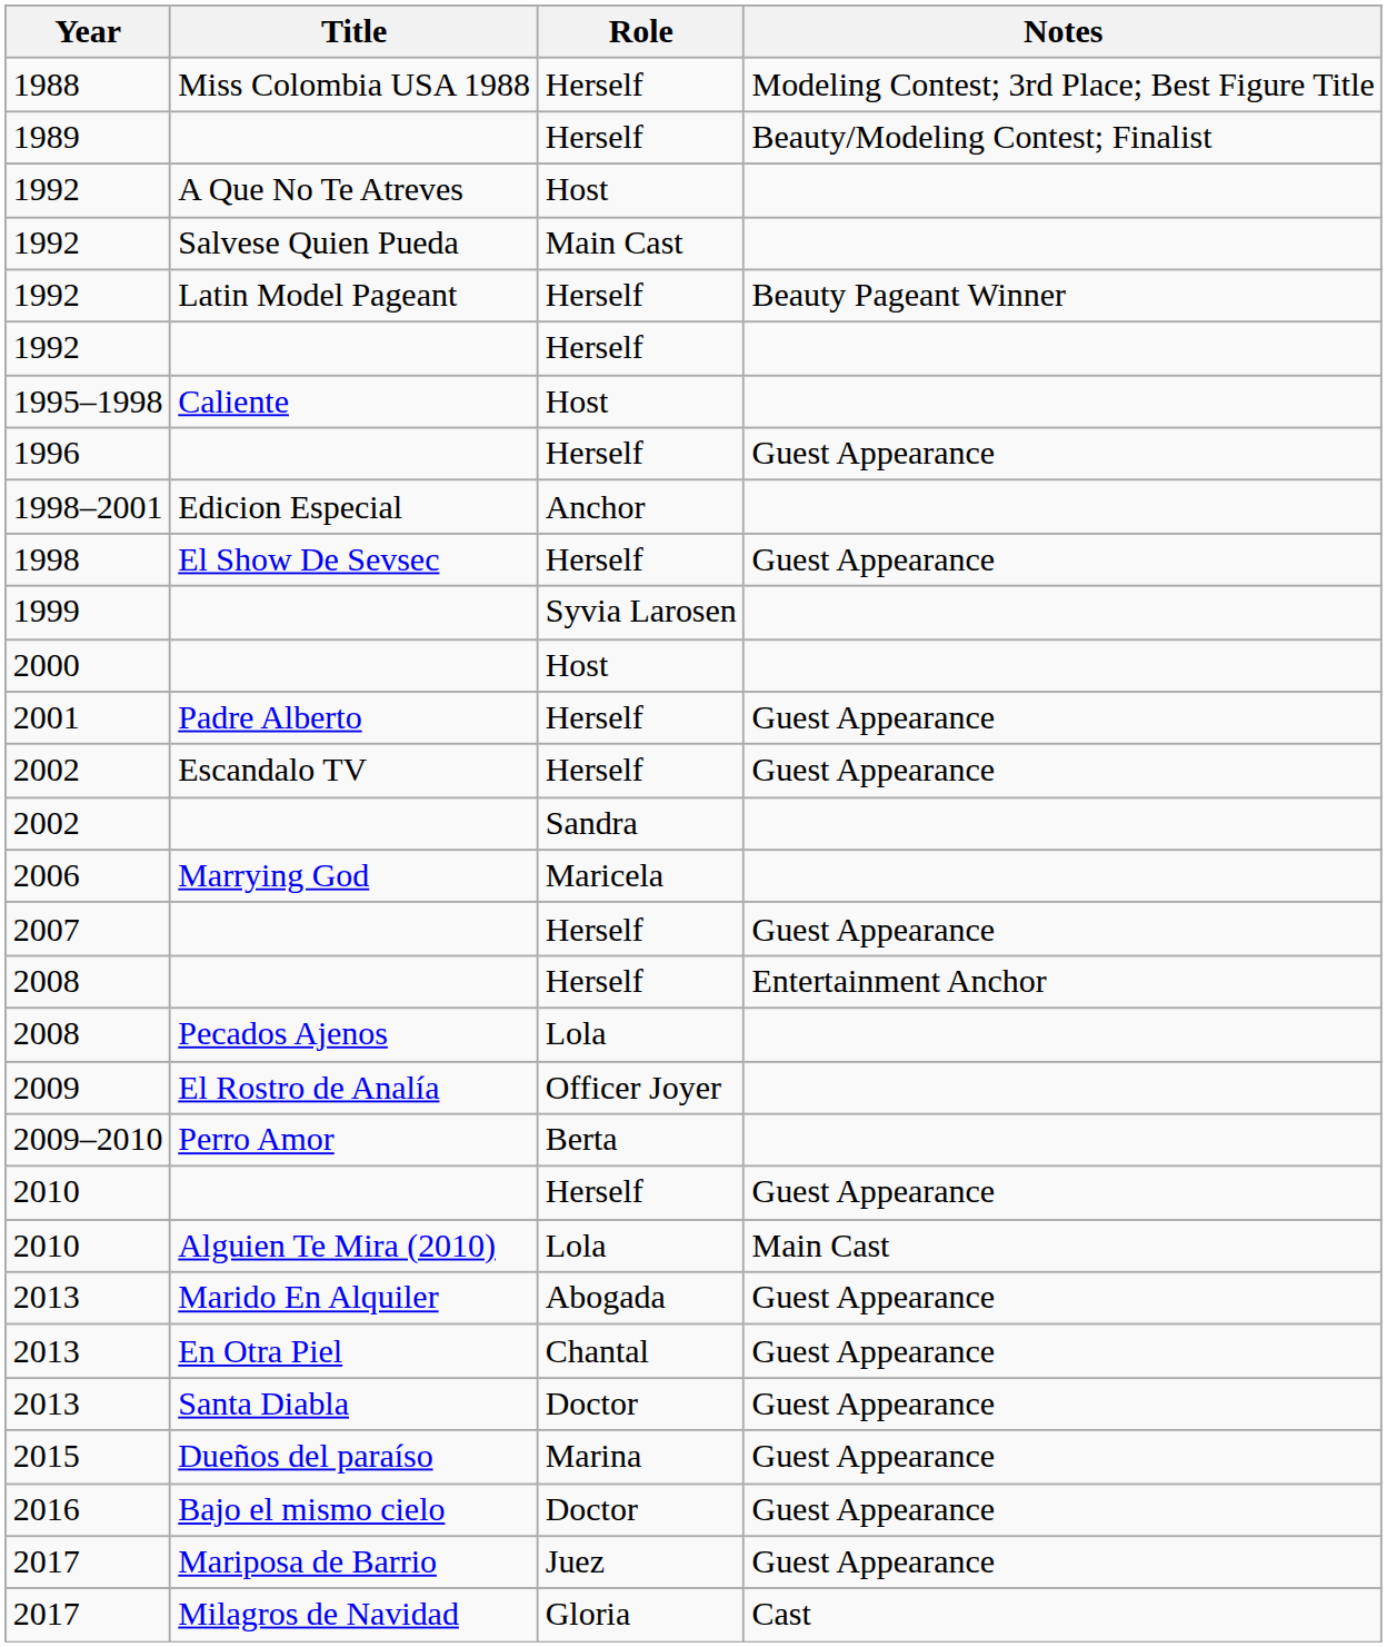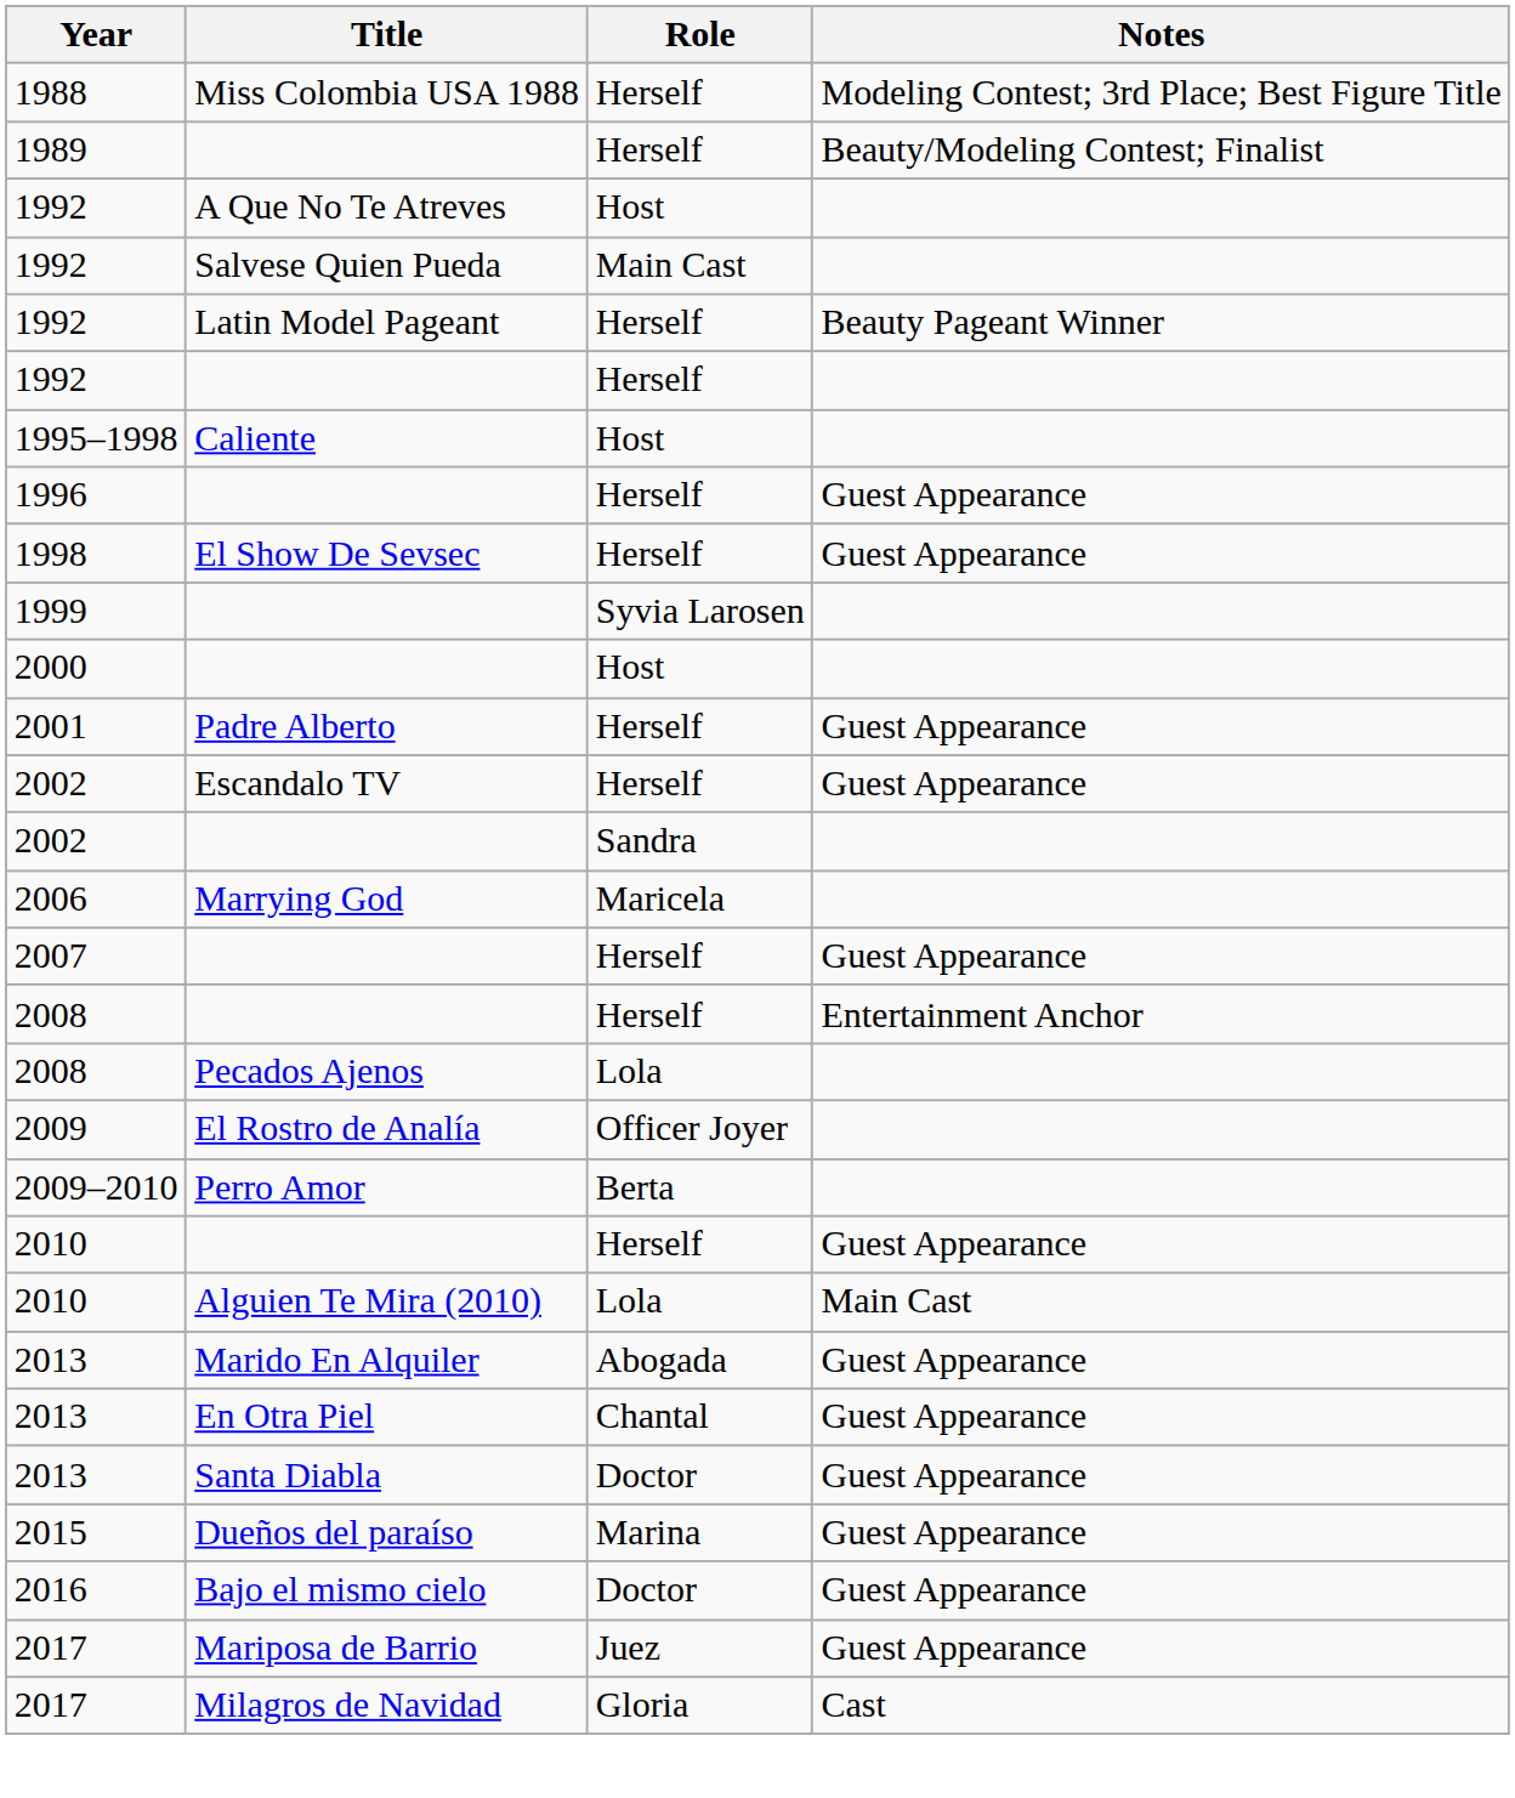- row: 1998–2001 | Edicion Especial | Anchor
